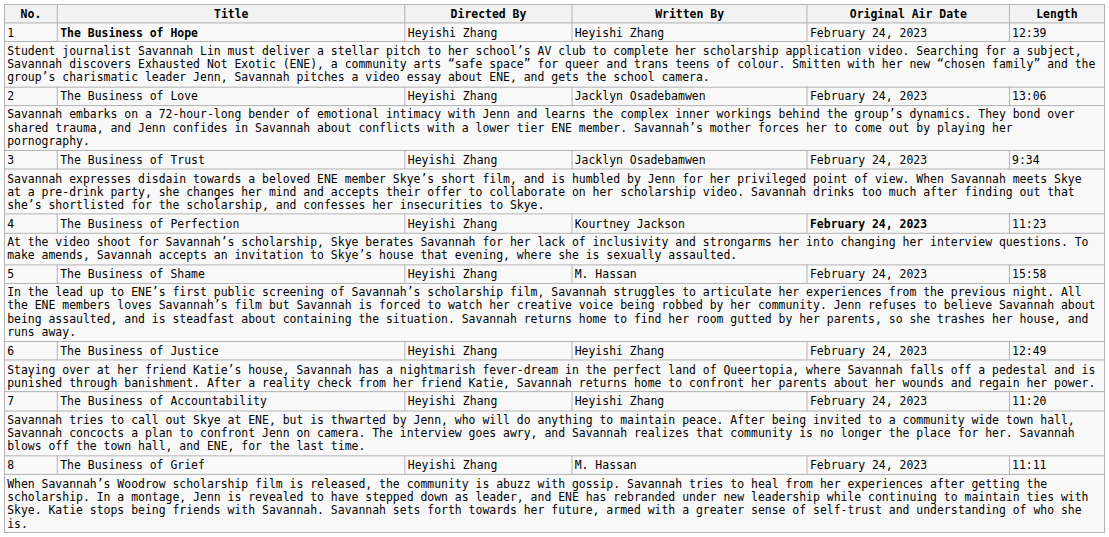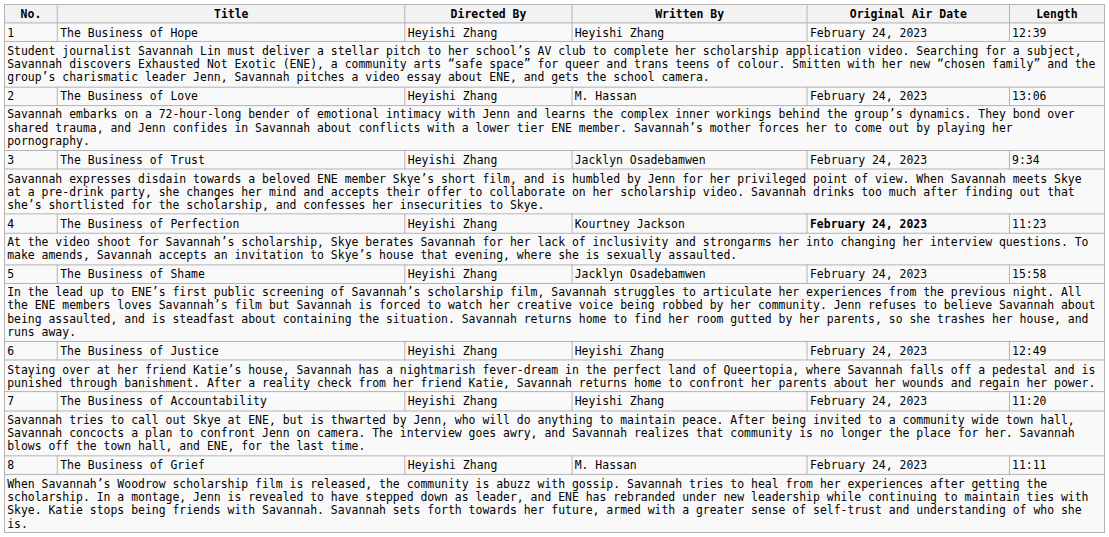1 | Title: bold -> normal
2 | Written By: Jacklyn Osadebamwen -> M. Hassan
5 | Written By: M. Hassan -> Jacklyn Osadebamwen
